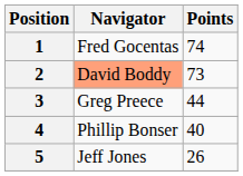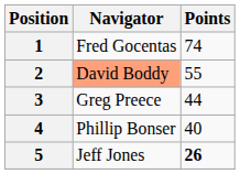2 | Points: 73 -> 55
5 | Points: normal -> bold
